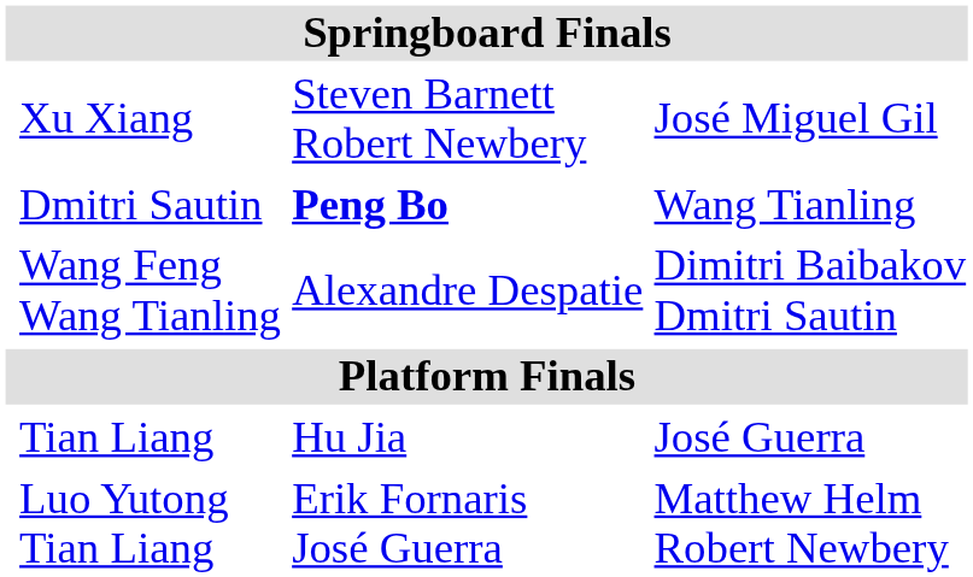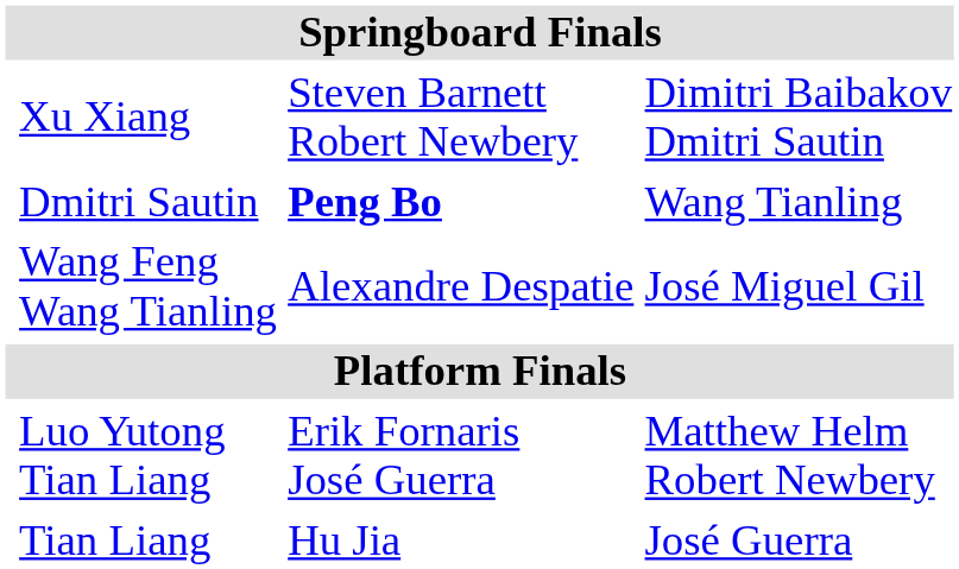Xu Xiang | column 4: José Miguel Gil -> Dimitri Baibakov Dmitri Sautin
Wang Feng Wang Tianling | column 4: Dimitri Baibakov Dmitri Sautin -> José Miguel Gil
rows swapped: Tian Liang <-> Luo Yutong Tian Liang
